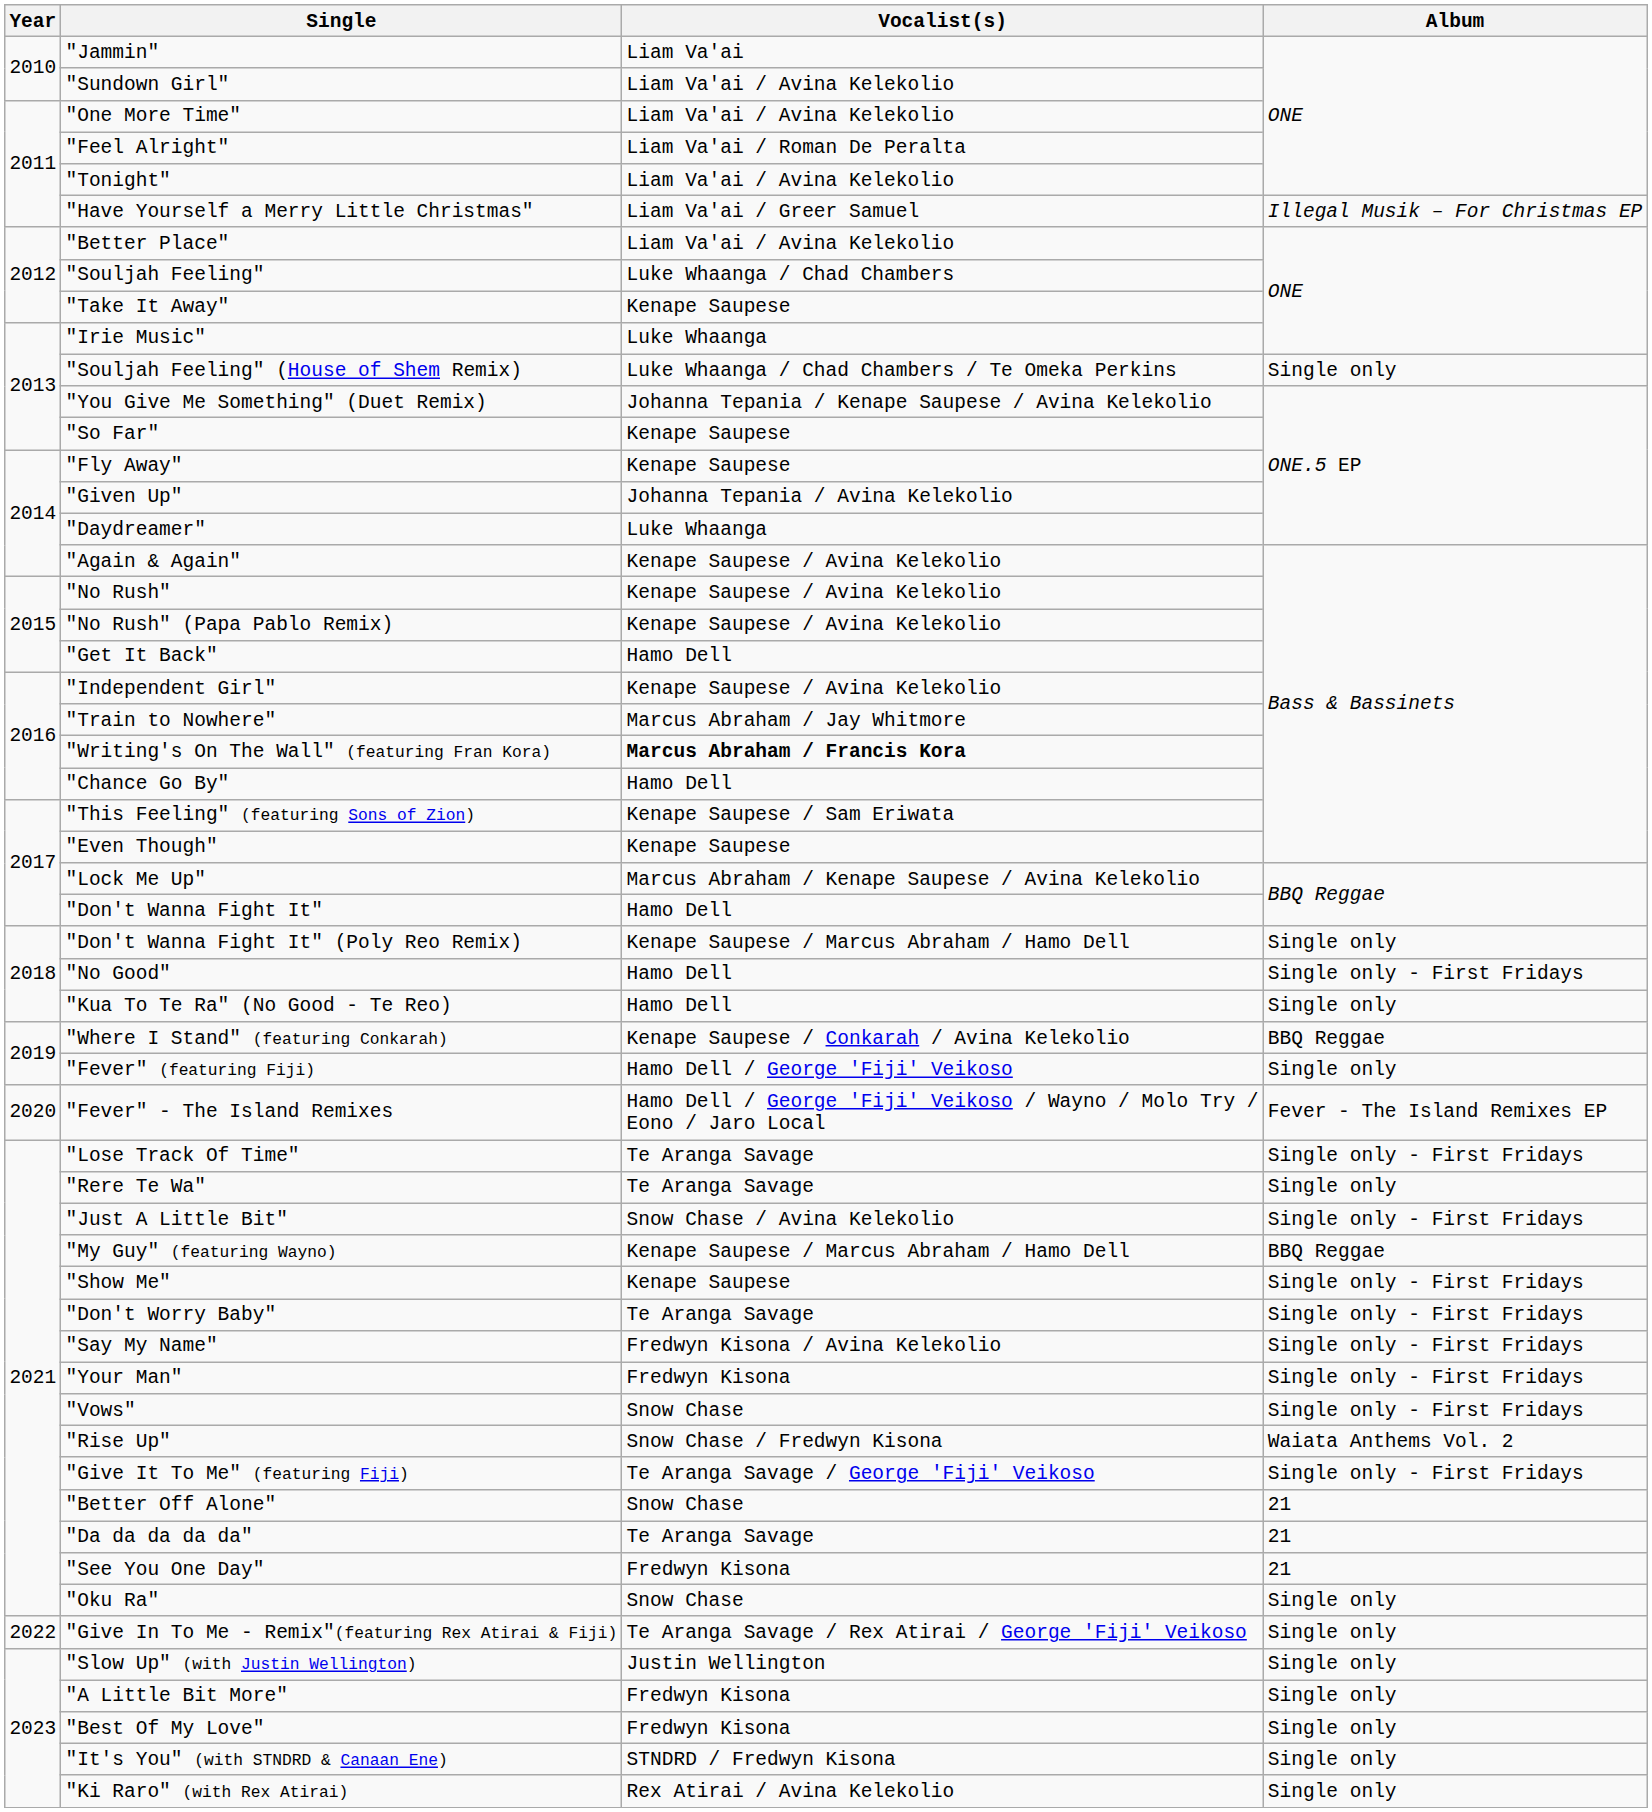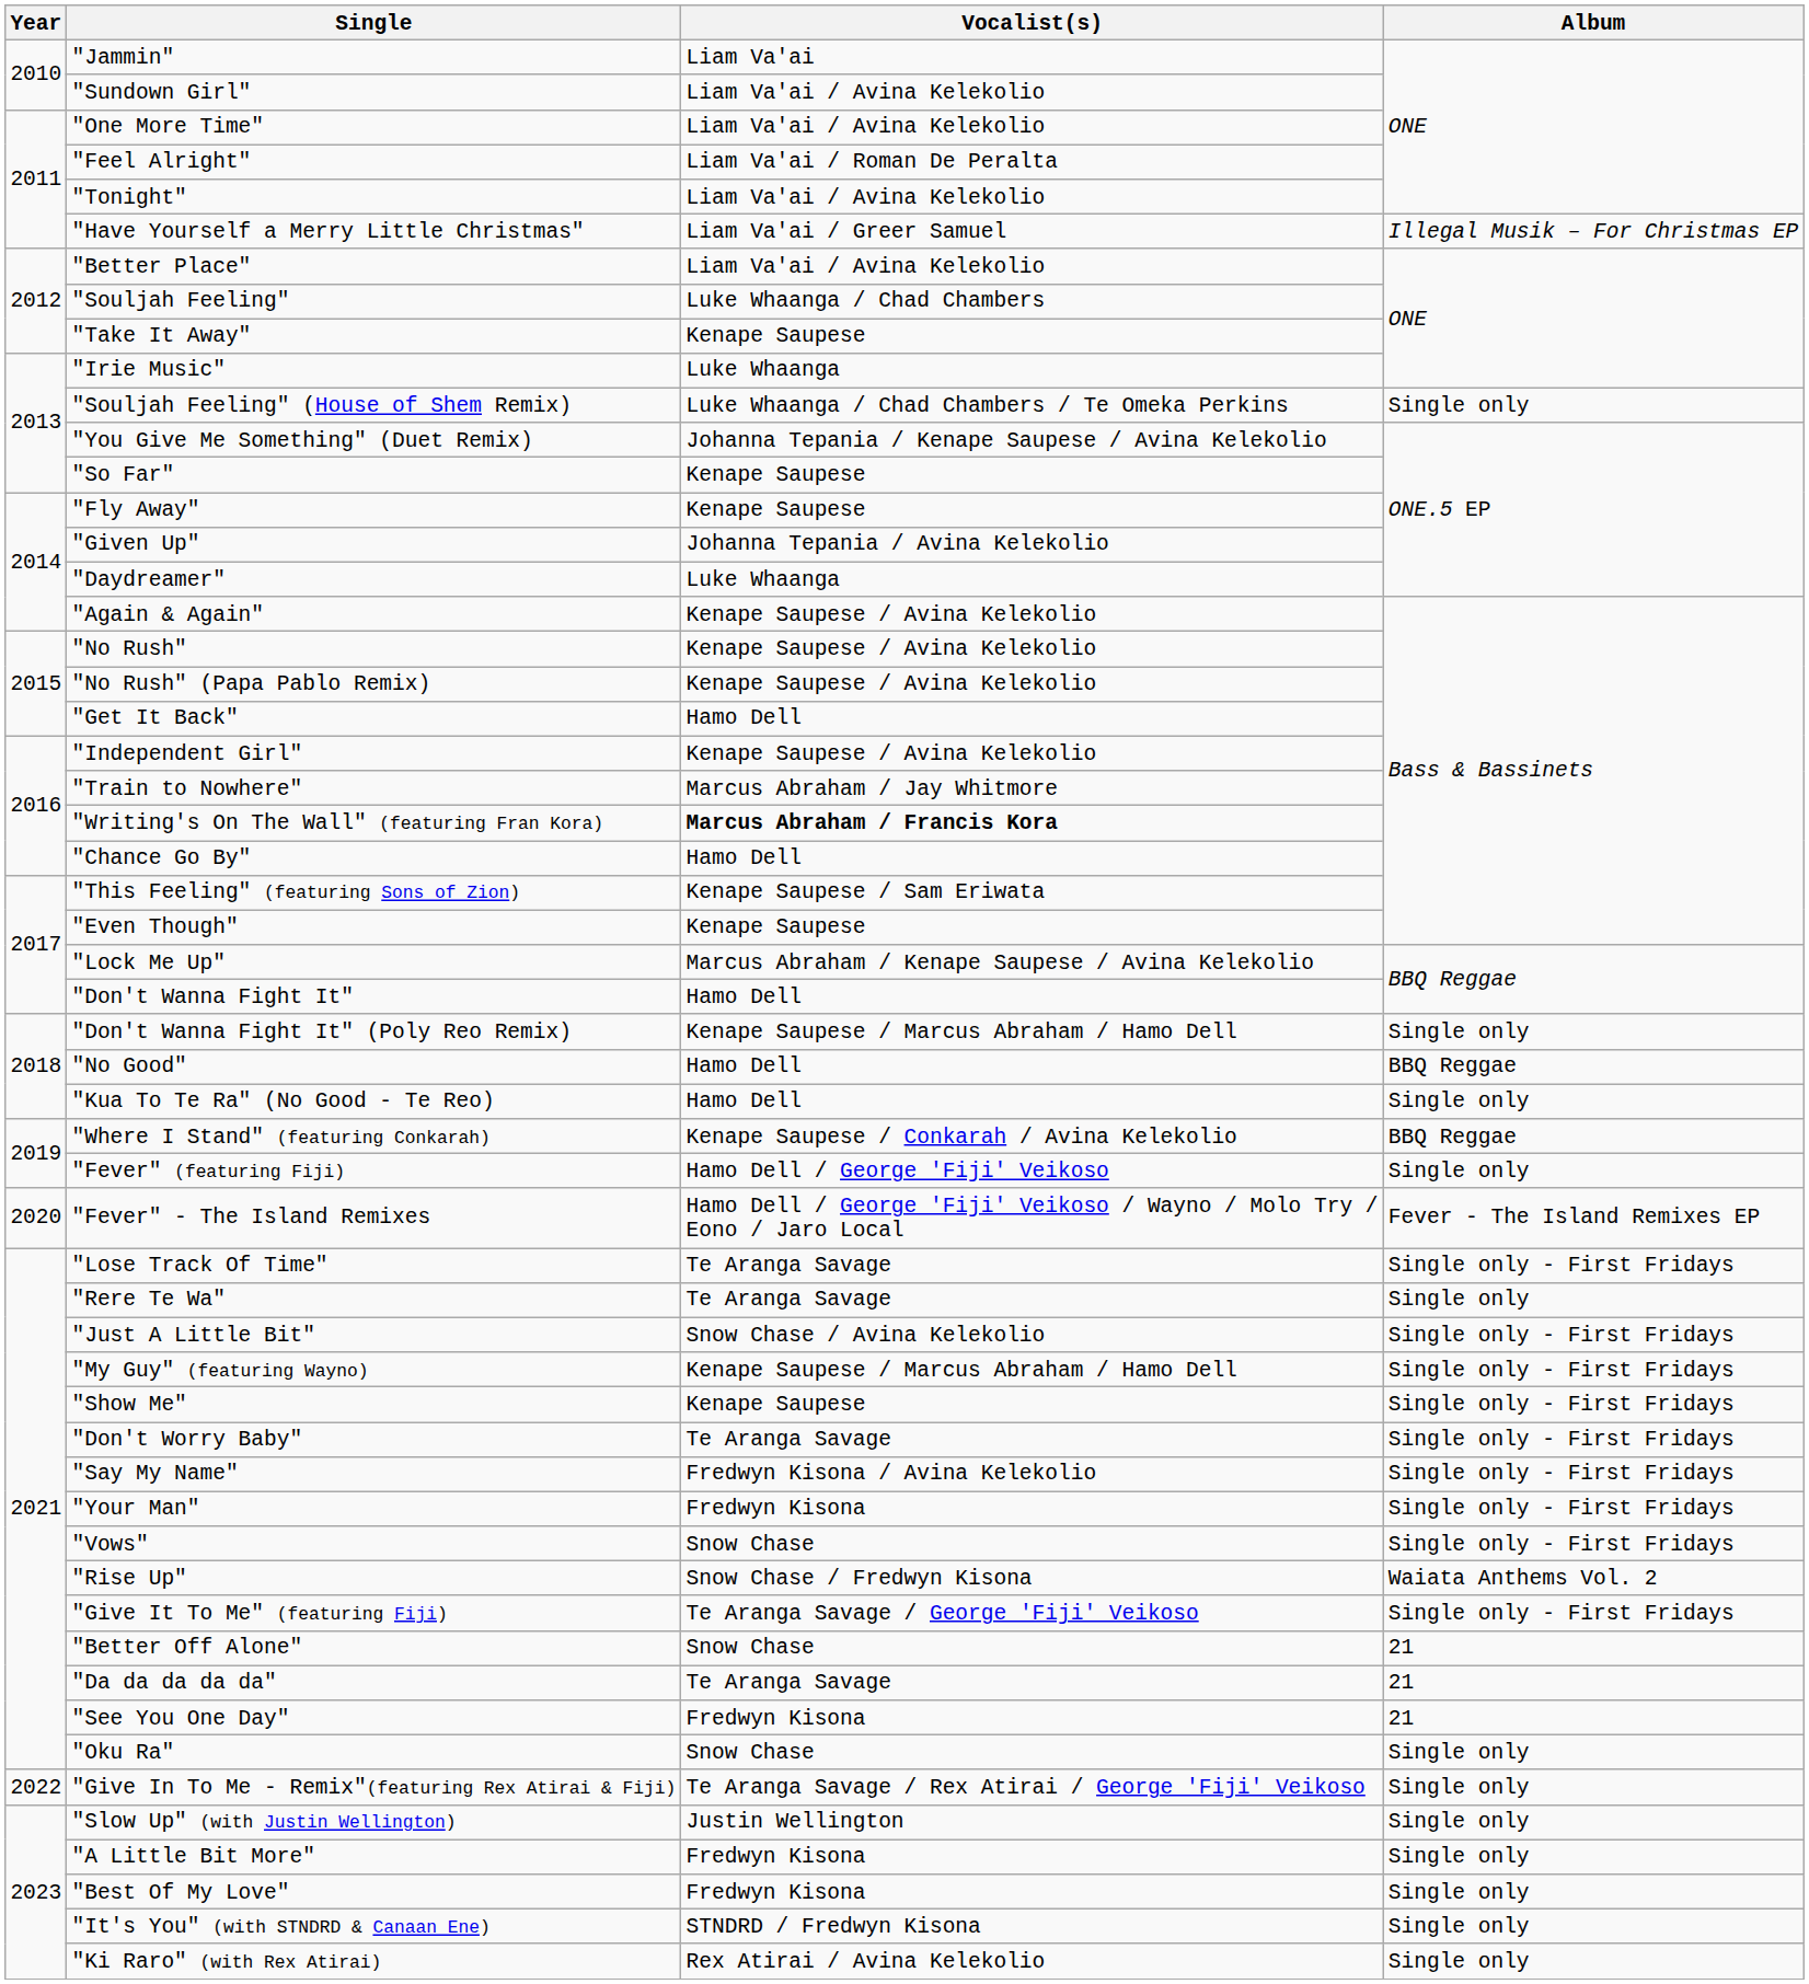"No Good" | Album: Single only - First Fridays -> BBQ Reggae
"My Guy" (featuring Wayno) | Album: BBQ Reggae -> Single only - First Fridays
